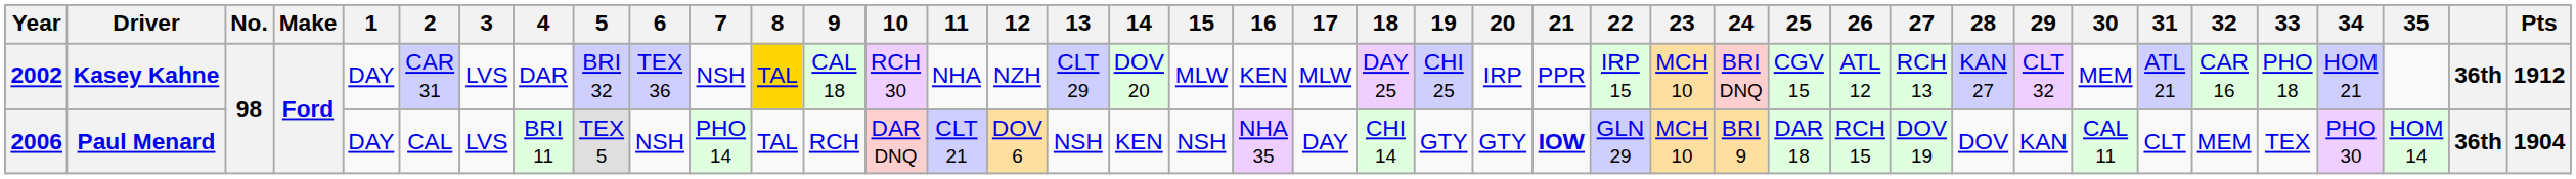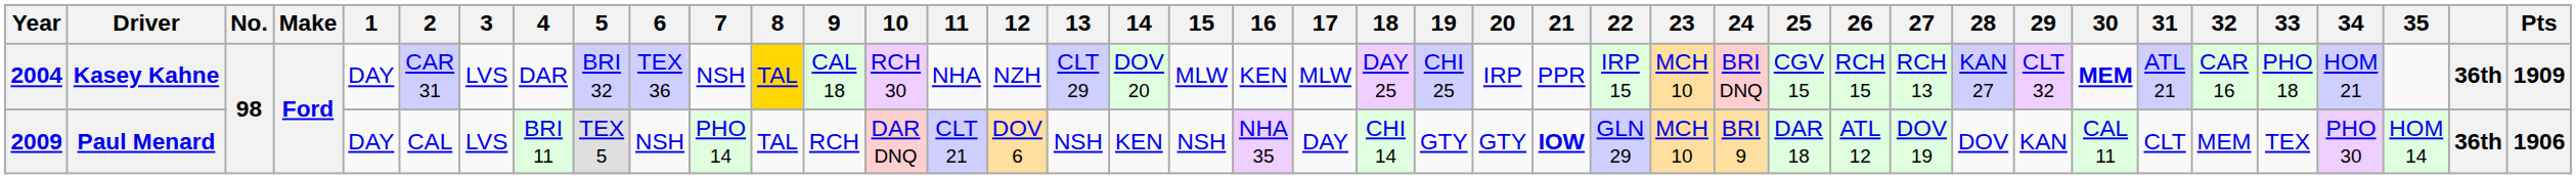Kasey Kahne | Year: 2002 -> 2004
Kasey Kahne | 26: ATL 12 -> RCH 15
Kasey Kahne | 30: normal -> bold
Kasey Kahne | Pts: 1912 -> 1909
Paul Menard | Year: 2006 -> 2009
Paul Menard | 26: RCH 15 -> ATL 12
Paul Menard | Pts: 1904 -> 1906
